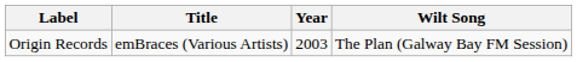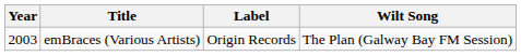columns swapped: Year <-> Label
